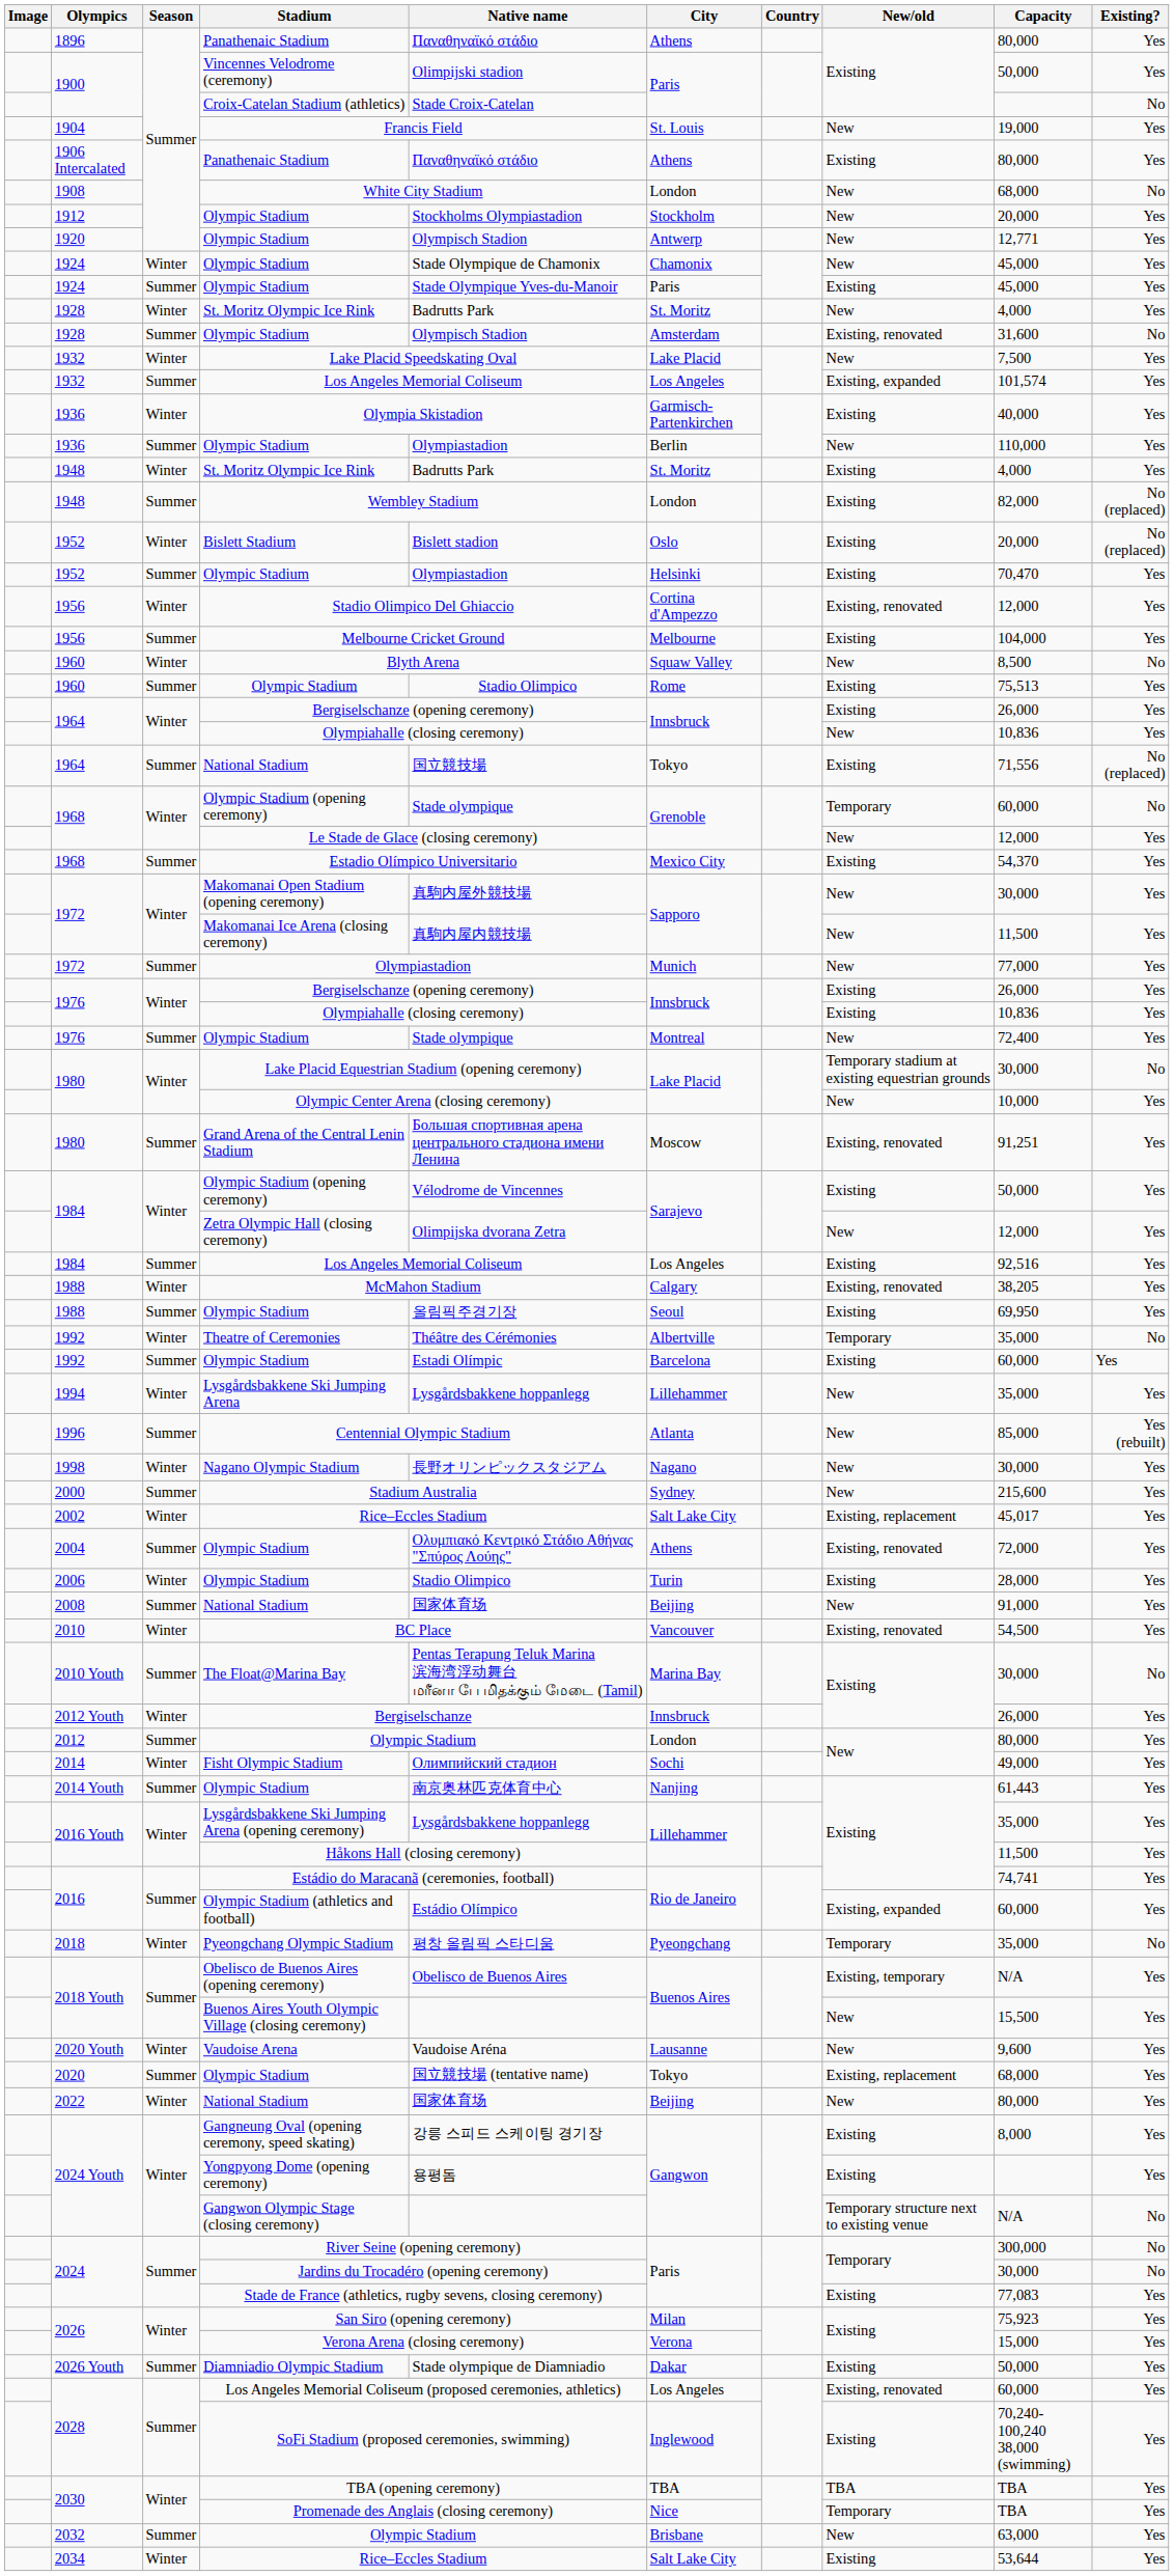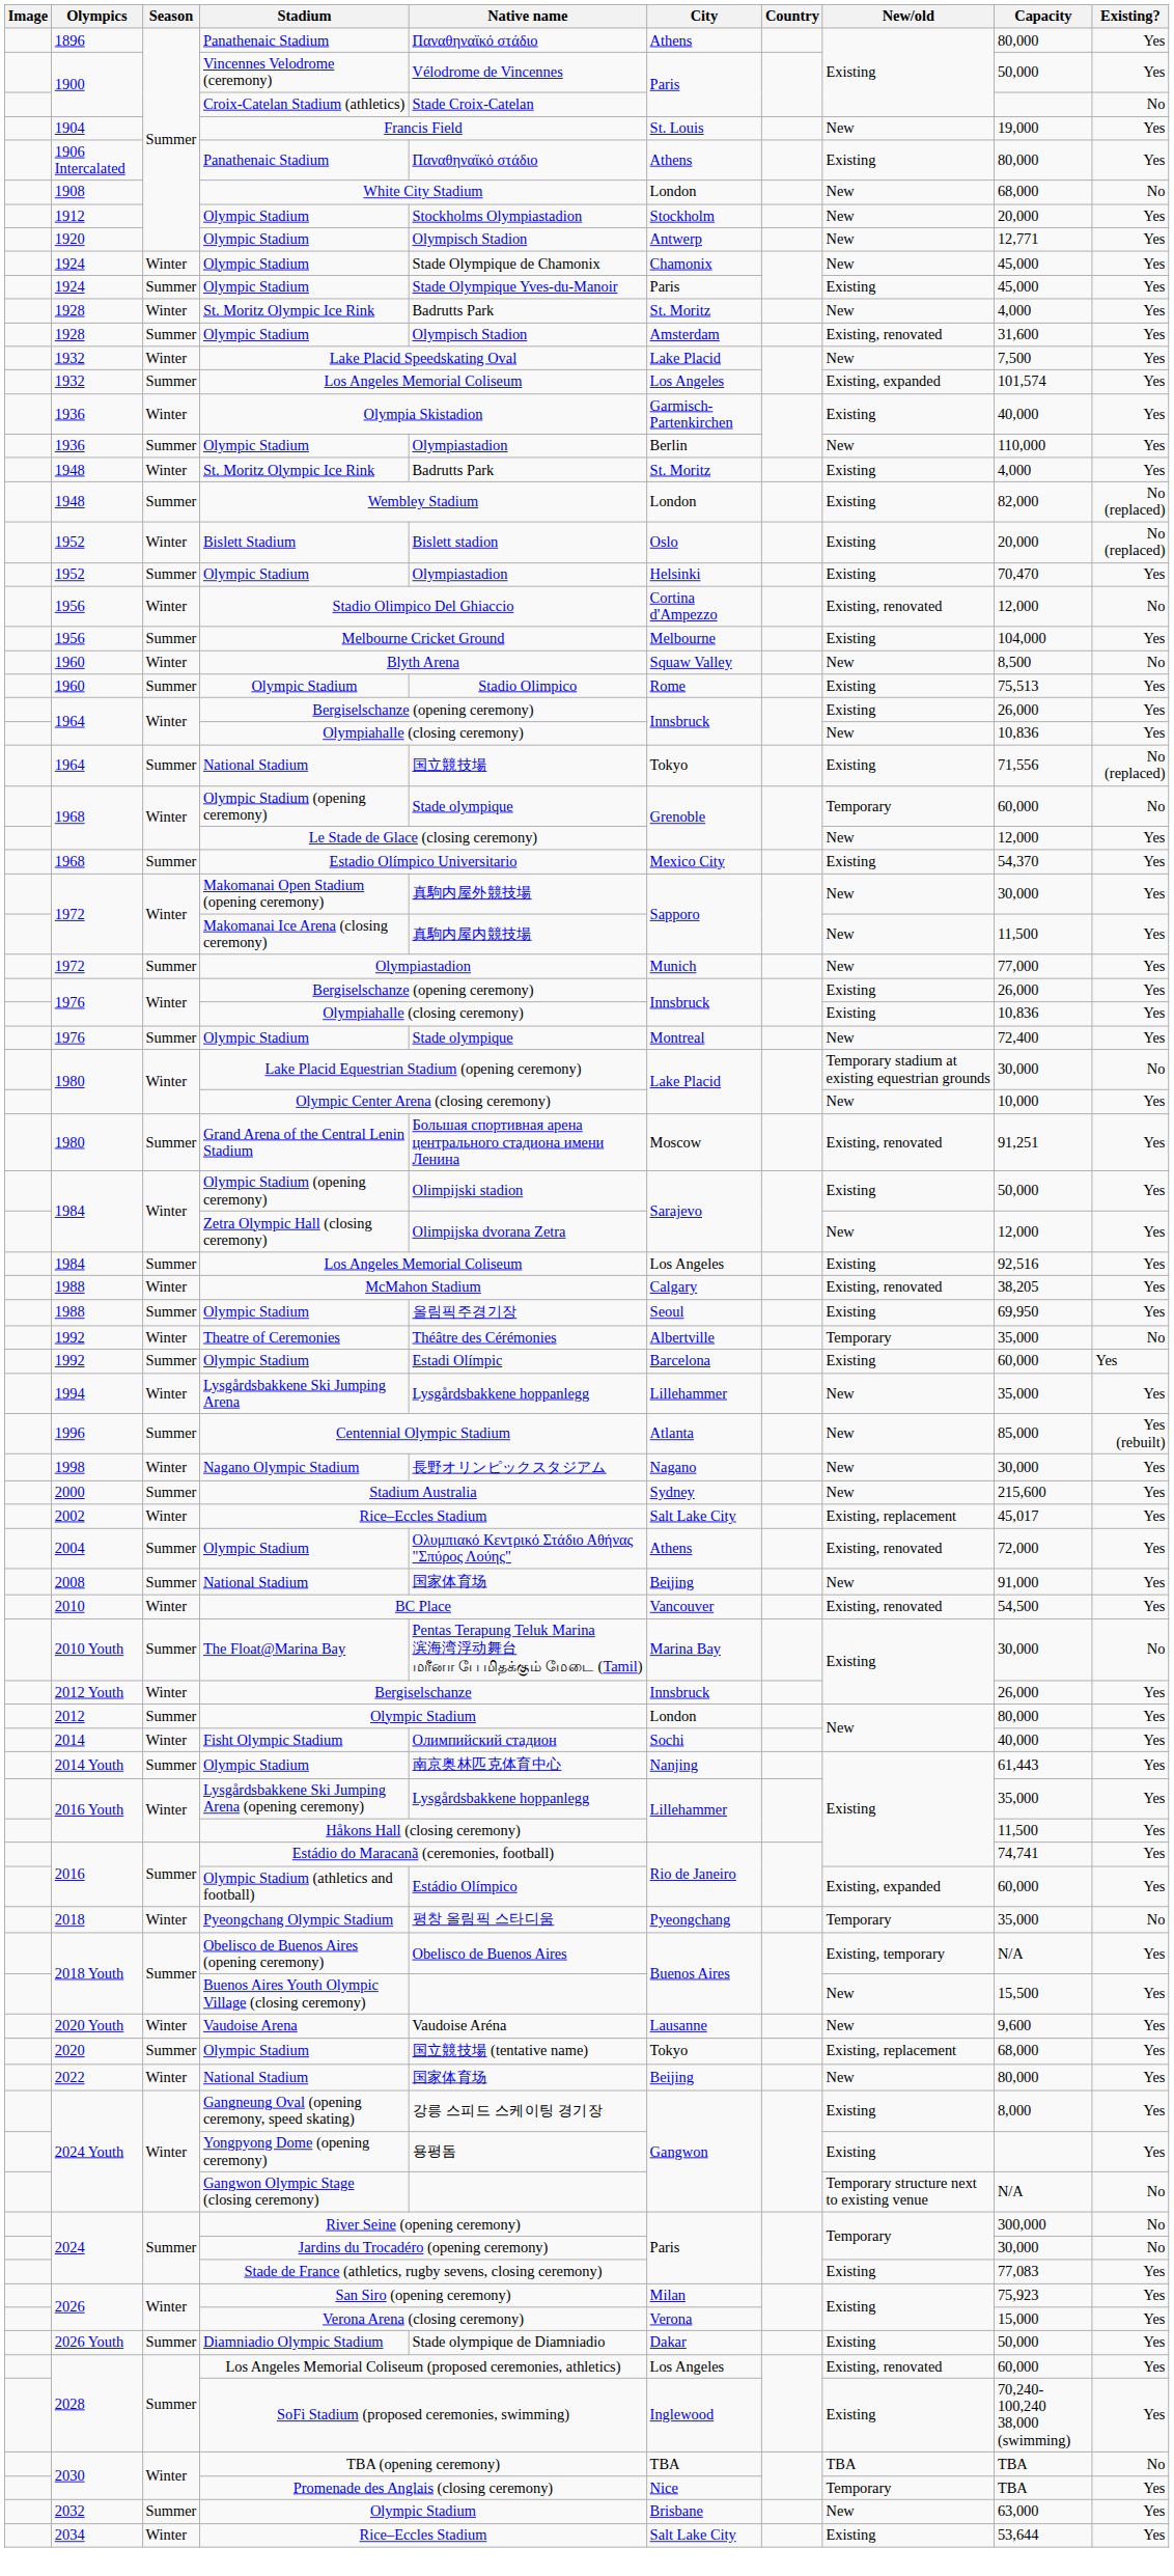Vincennes Velodrome (ceremony) | Native name: Olimpijski stadion -> Vélodrome de Vincennes
1928 / Olympic Stadium | Existing?: No -> Yes
Stadio Olimpico Del Ghiaccio | Existing?: Yes -> No
1984 / Olympic Stadium (opening ceremony) | Native name: Vélodrome de Vincennes -> Olimpijski stadion
- row: 2006 | Winter | Olympic Stadium | Stadio Olimpico | Turin | Existing | 28,000 | Yes
Fisht Olympic Stadium | Capacity: 49,000 -> 40,000
TBA (opening ceremony) | Existing?: Yes -> No
